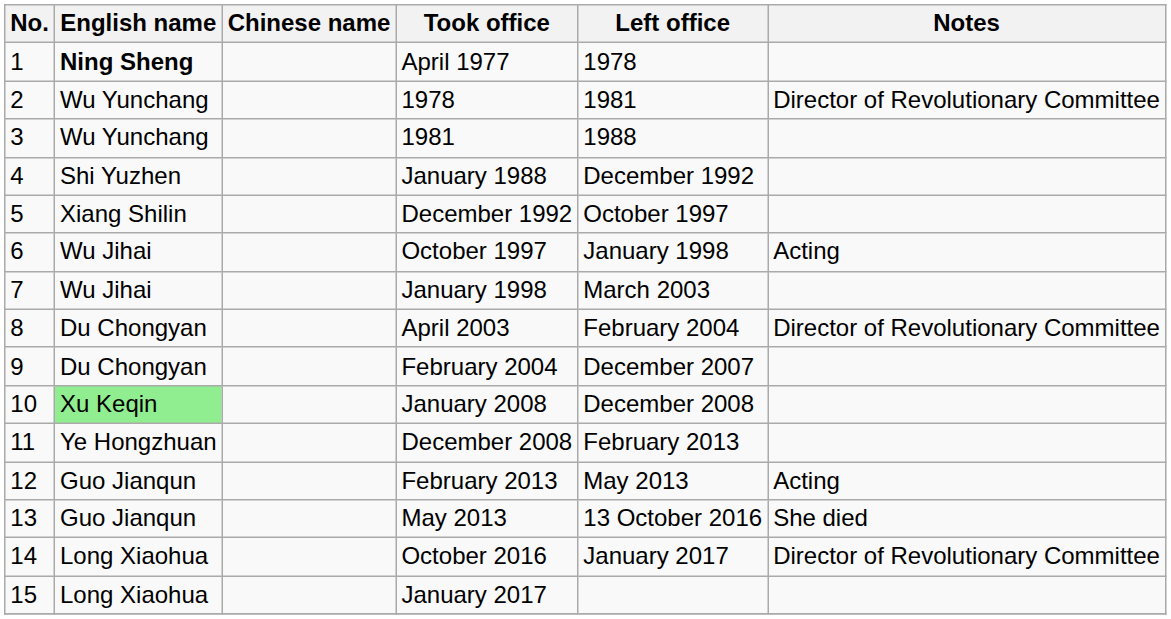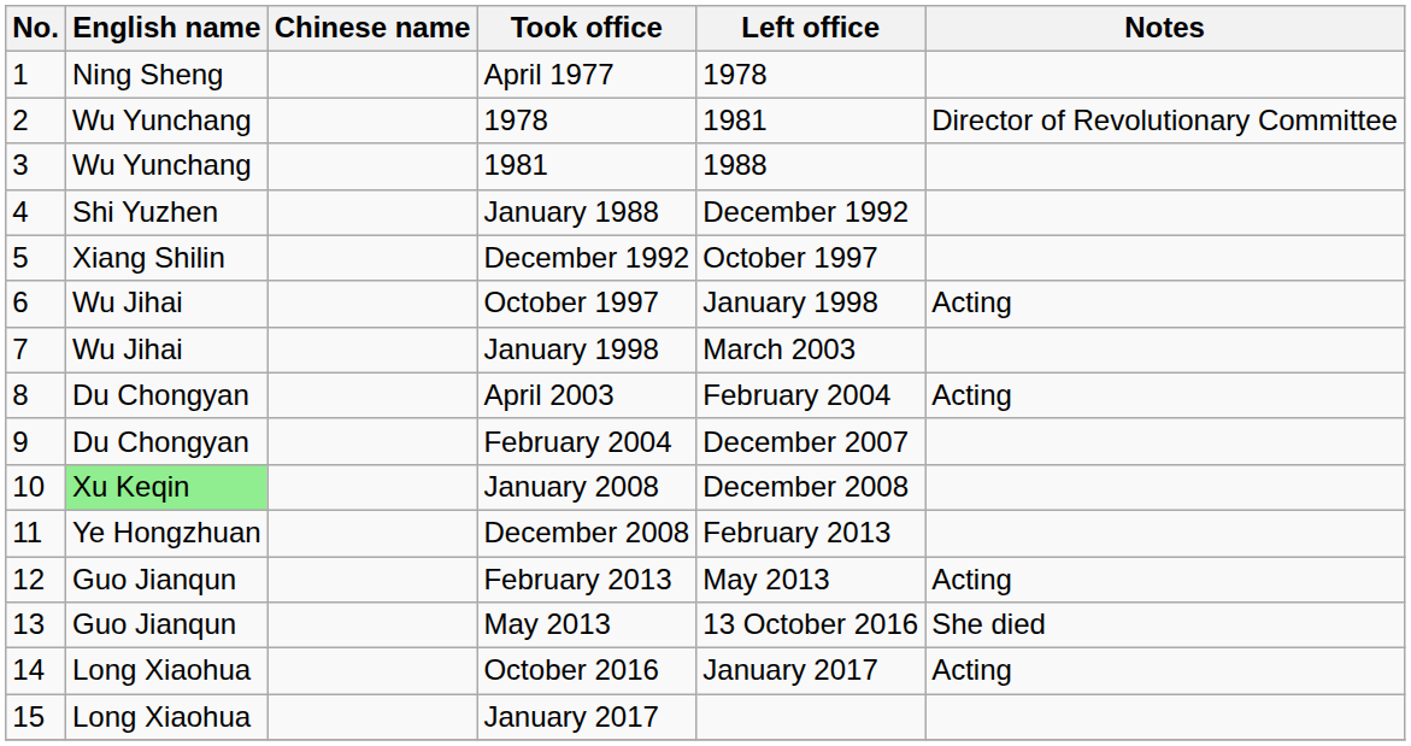April 1977 | English name: bold -> normal
April 2003 | Notes: Director of Revolutionary Committee -> Acting
October 2016 | Notes: Director of Revolutionary Committee -> Acting
